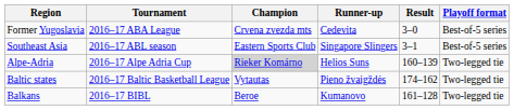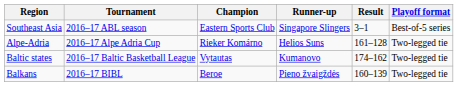- row: Former Yugoslavia | 2016–17 ABA League | Crvena zvezda mts | Cedevita | 3–0 | Best-of-5 series
Alpe-Adria | Champion: lightgrey background -> no background
Alpe-Adria | Result: 160–139 -> 161–128
Baltic states | Runner-up: Pieno žvaigždės -> Kumanovo
Balkans | Runner-up: Kumanovo -> Pieno žvaigždės
Balkans | Result: 161–128 -> 160–139
